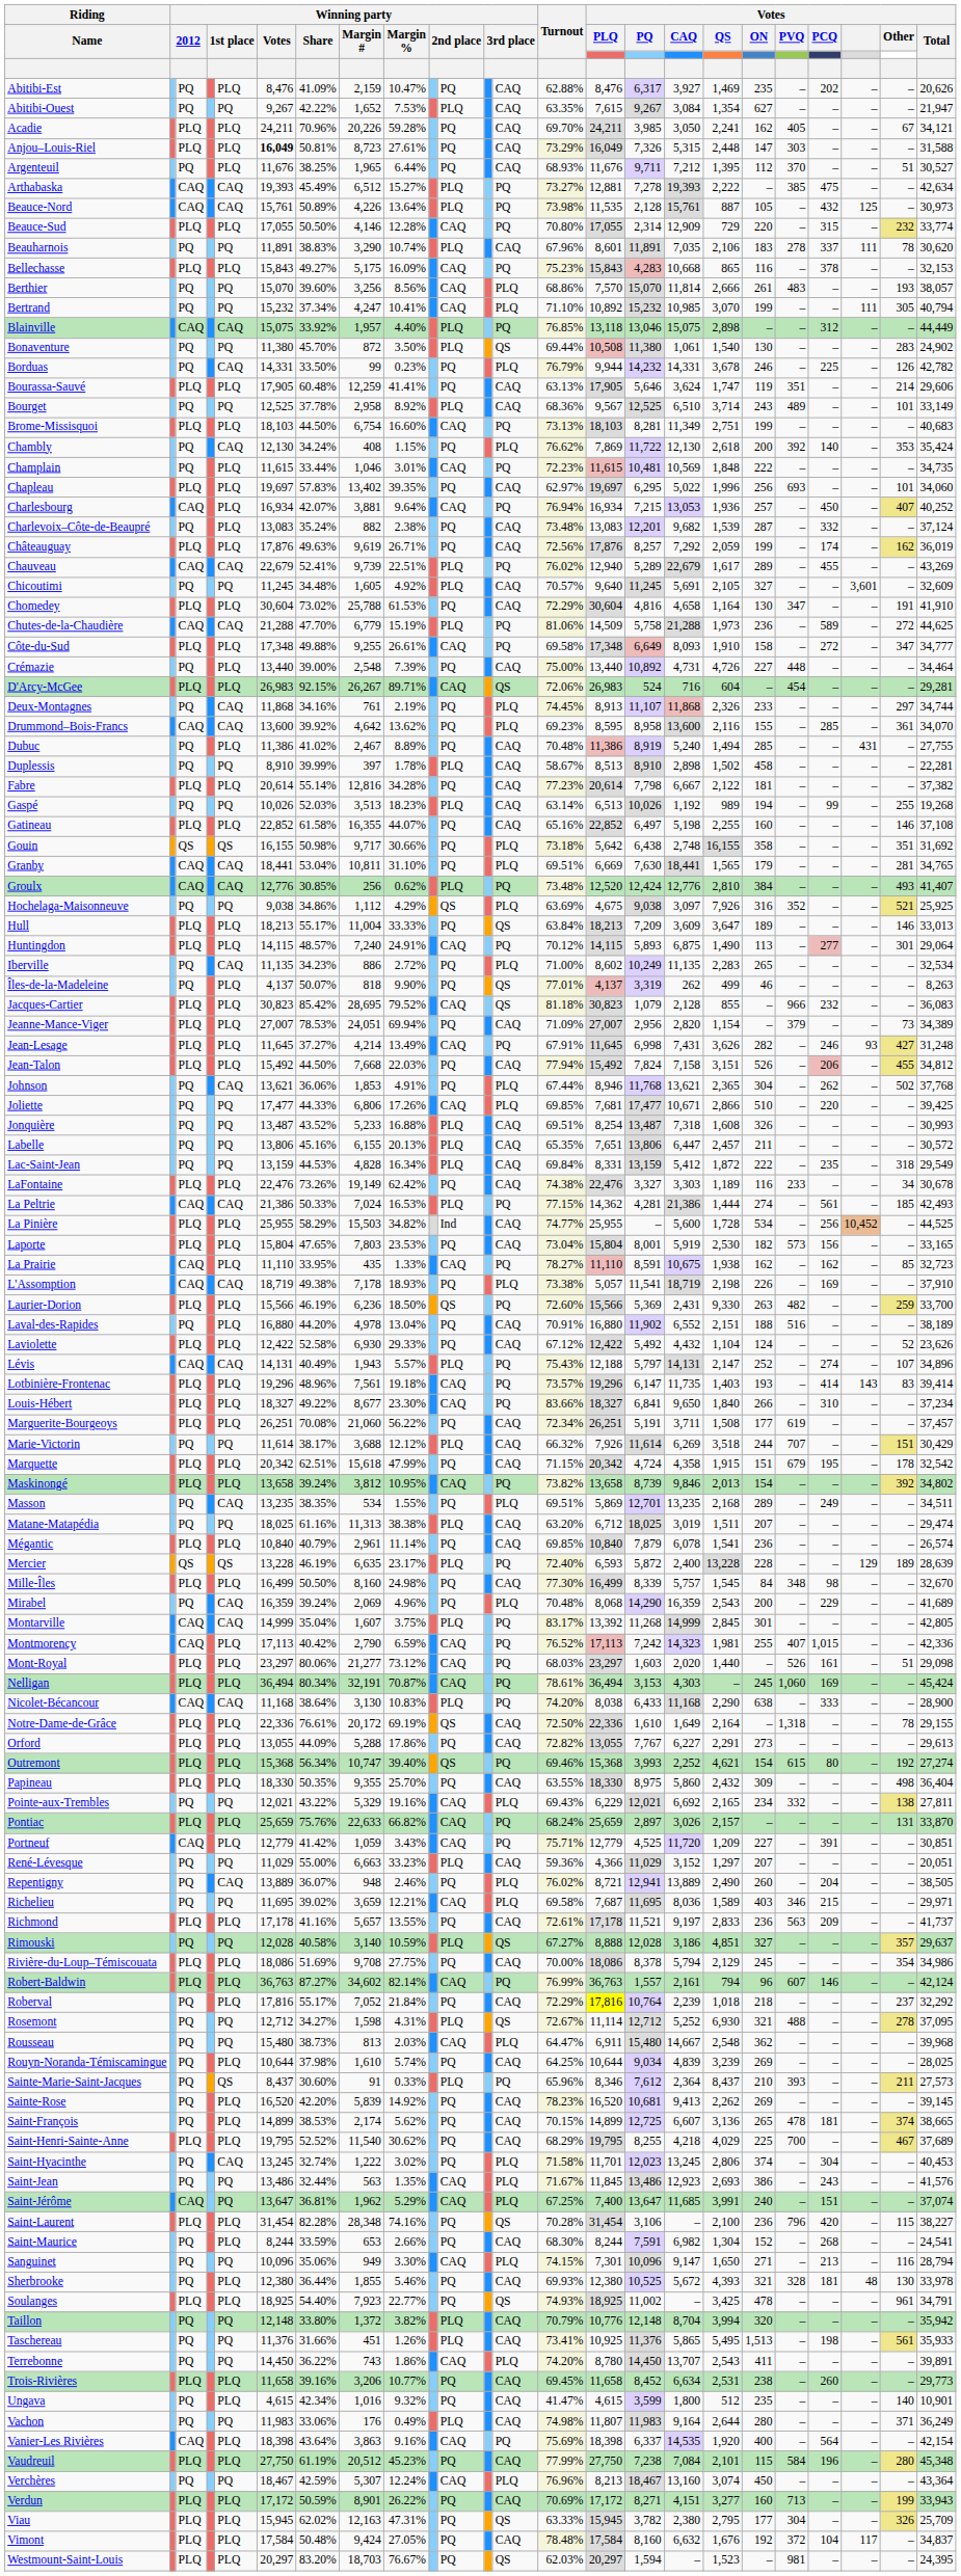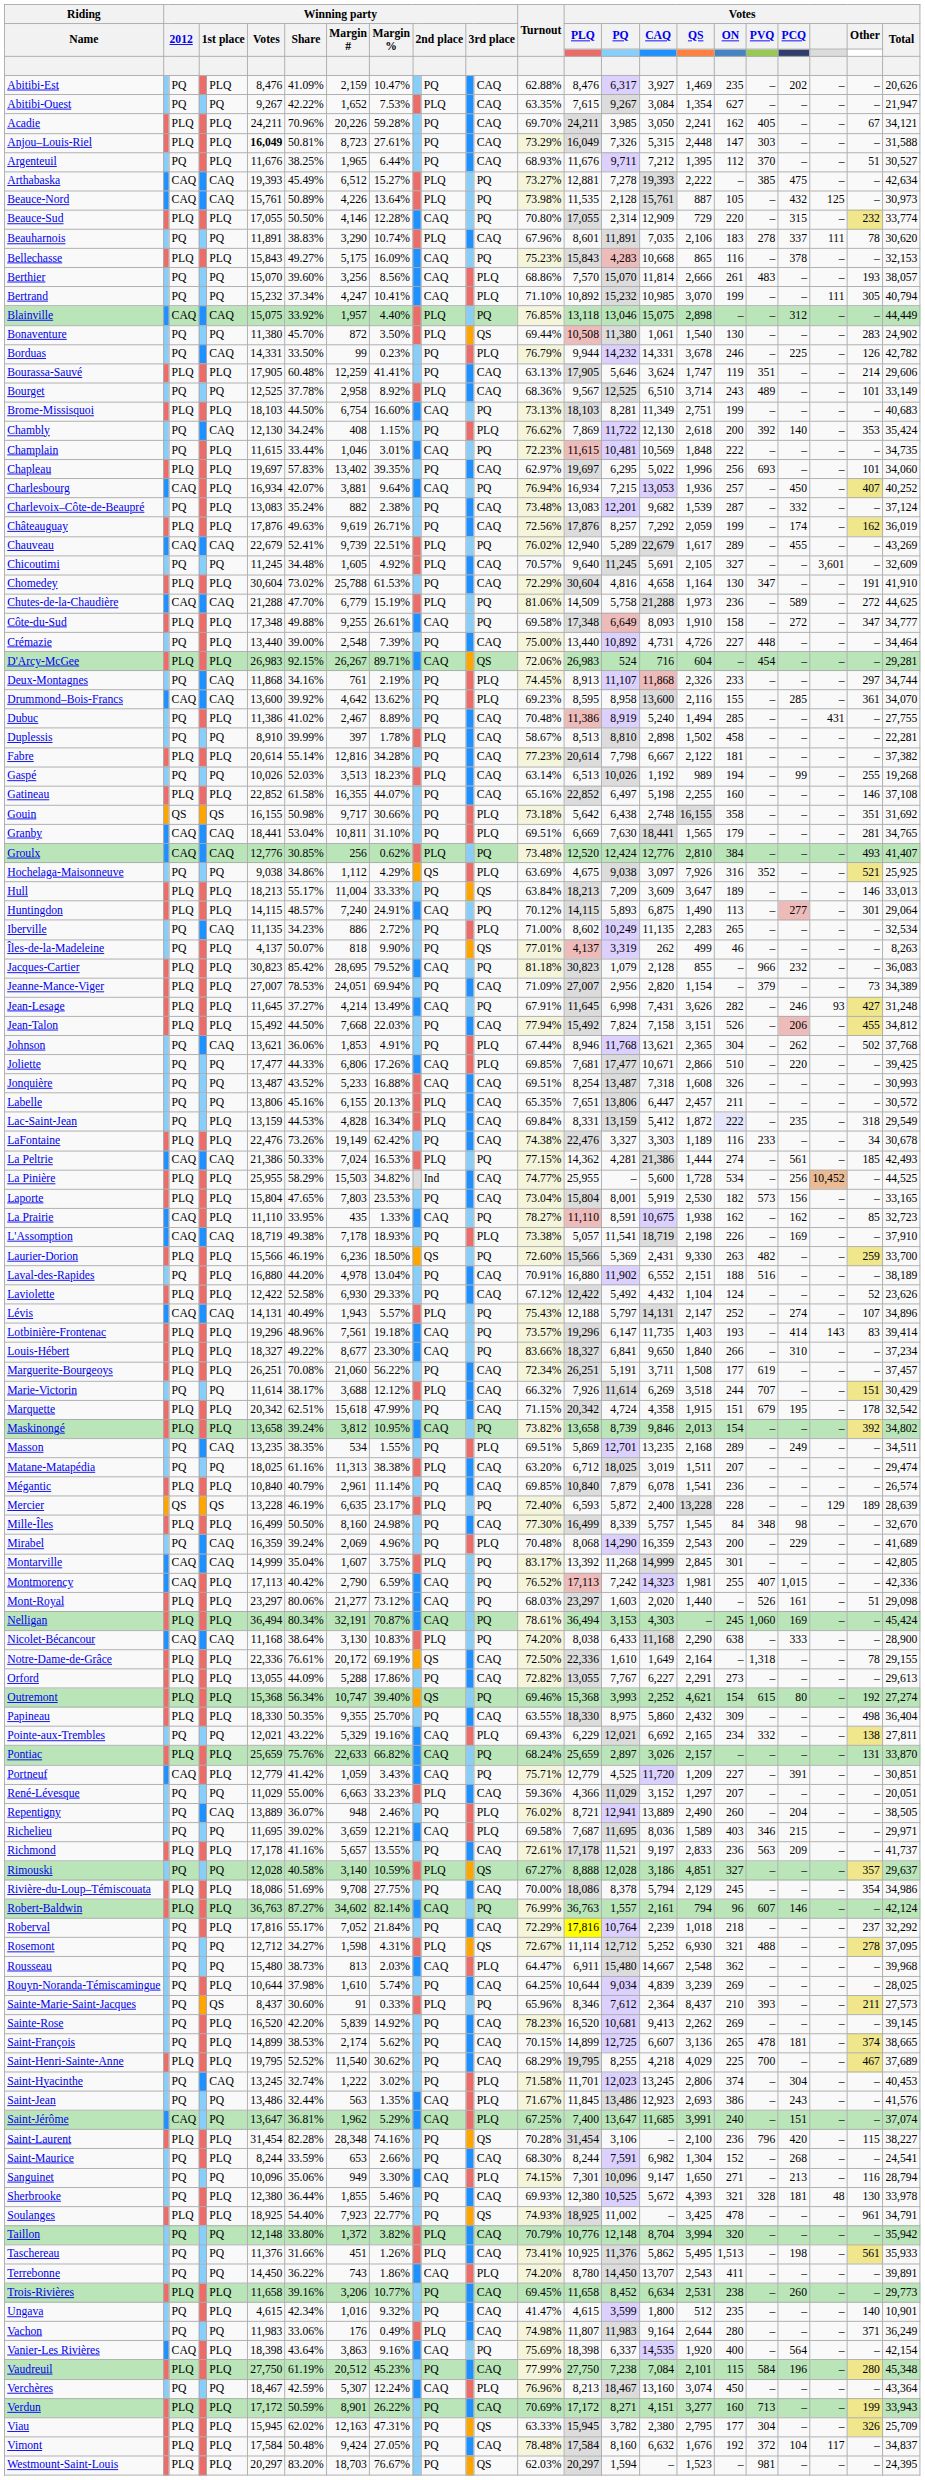Duplessis | Votes / PQ: 8,910 -> 8,810
Jacques-Cartier | column 13: QS -> PQ
Jonquière | column 11: PLQ -> CAQ
Lac-Saint-Jean | column 5: PQ -> PLQ
Lac-Saint-Jean | Votes / ON: no background -> lavender background
Taschereau | Votes / CAQ: 5,865 -> 5,862
